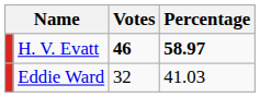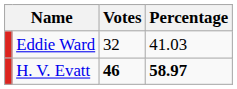rows swapped: H. V. Evatt <-> Eddie Ward
